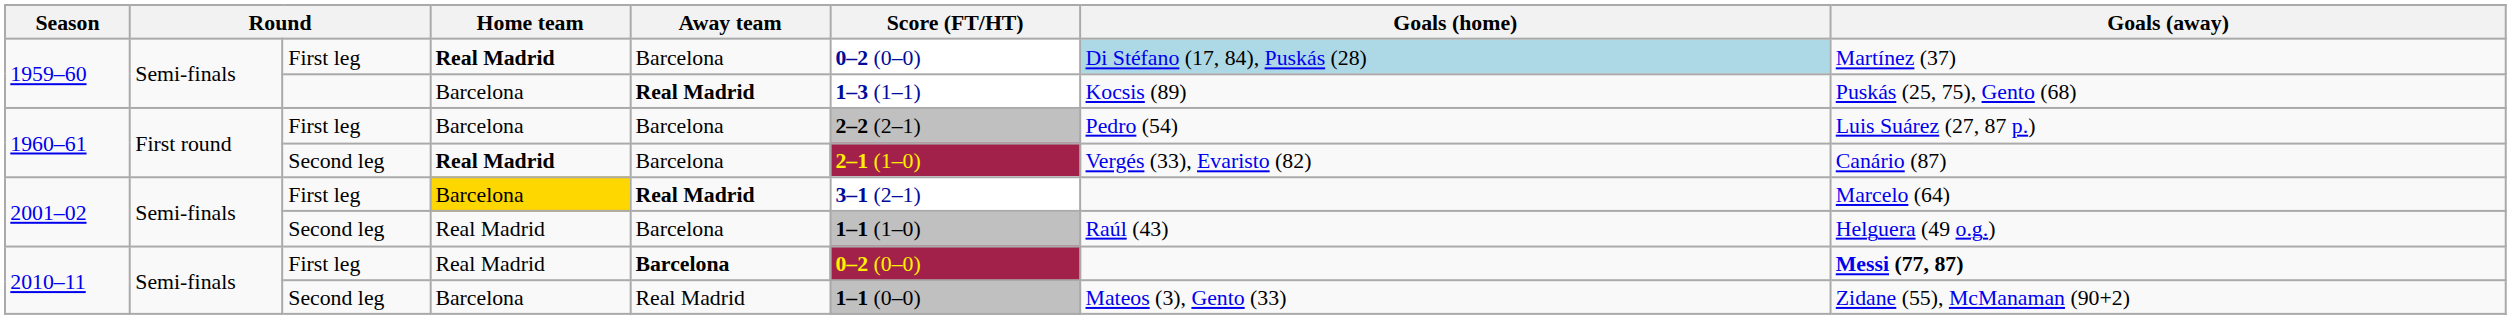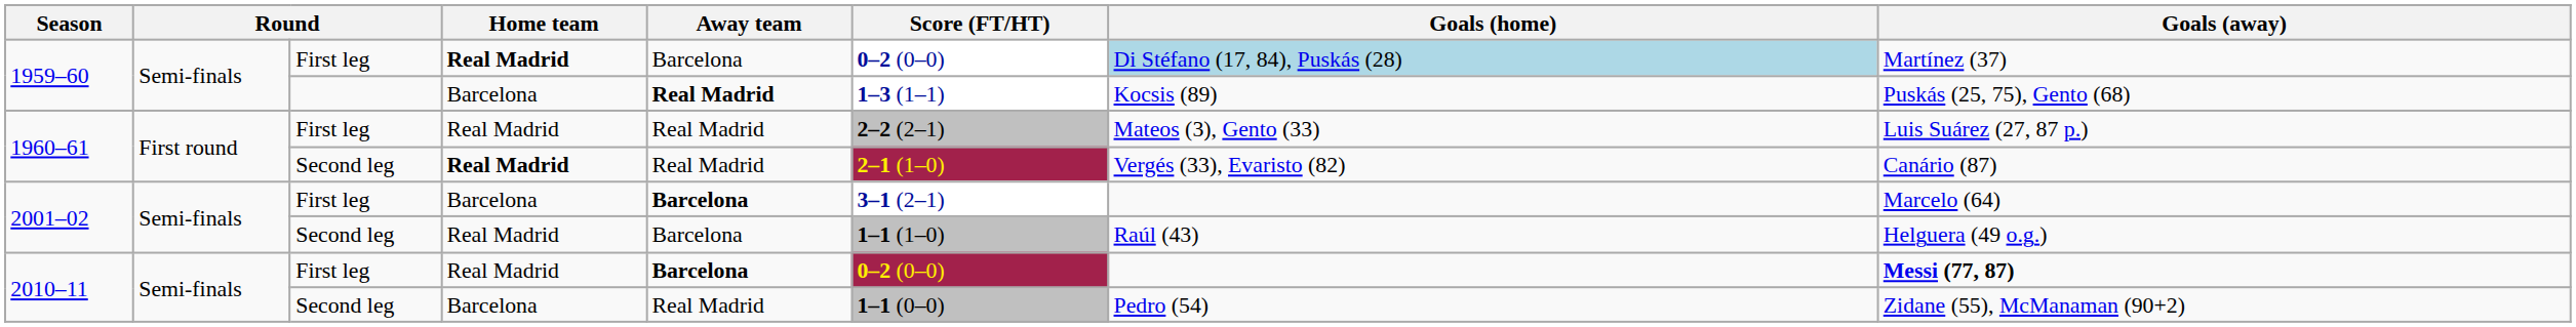1960–61 / First leg | Home team: Barcelona -> Real Madrid
1960–61 / First leg | Away team: Barcelona -> Real Madrid
1960–61 / First leg | Goals (home): Pedro (54) -> Mateos (3), Gento (33)
1960–61 / Second leg | Away team: Barcelona -> Real Madrid
2001–02 / First leg | Home team: gold background -> no background
2001–02 / First leg | Away team: Real Madrid -> Barcelona
2010–11 / Second leg | Goals (home): Mateos (3), Gento (33) -> Pedro (54)
